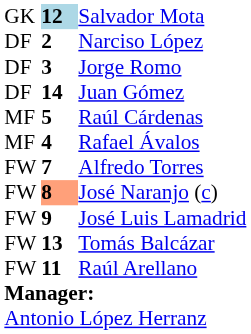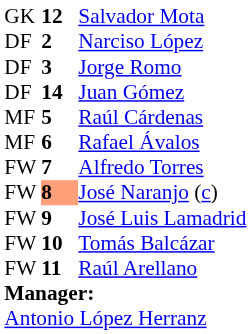Salvador Mota | column 2: lightblue background -> no background
Rafael Ávalos | column 2: 4 -> 6
Tomás Balcázar | column 2: 13 -> 10
